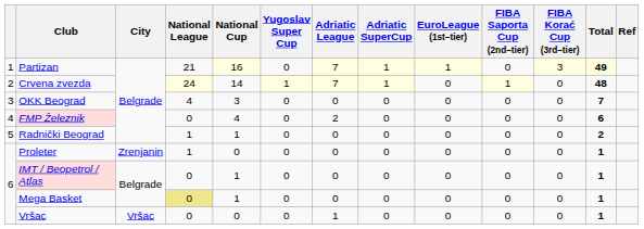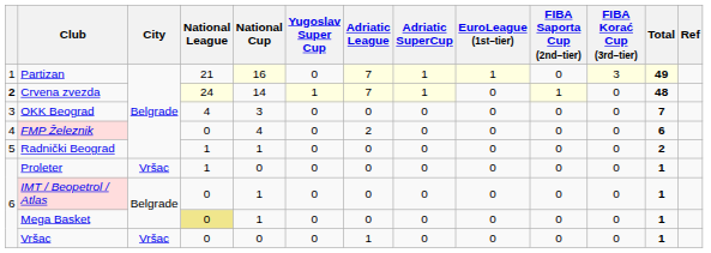Crvena zvezda | column 1: normal -> bold
Proleter | City: Zrenjanin -> Vršac
